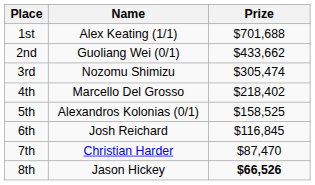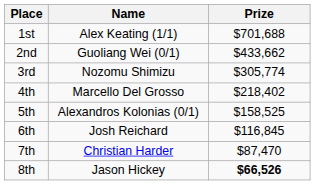3rd | Prize: $305,474 -> $305,774
